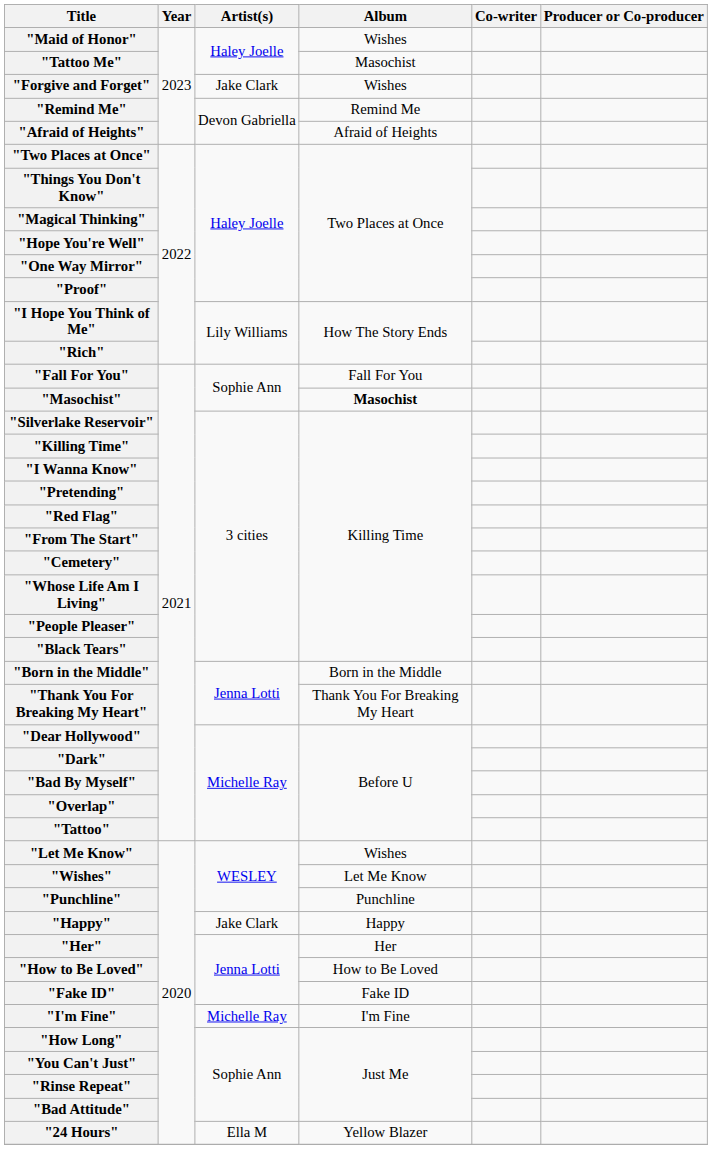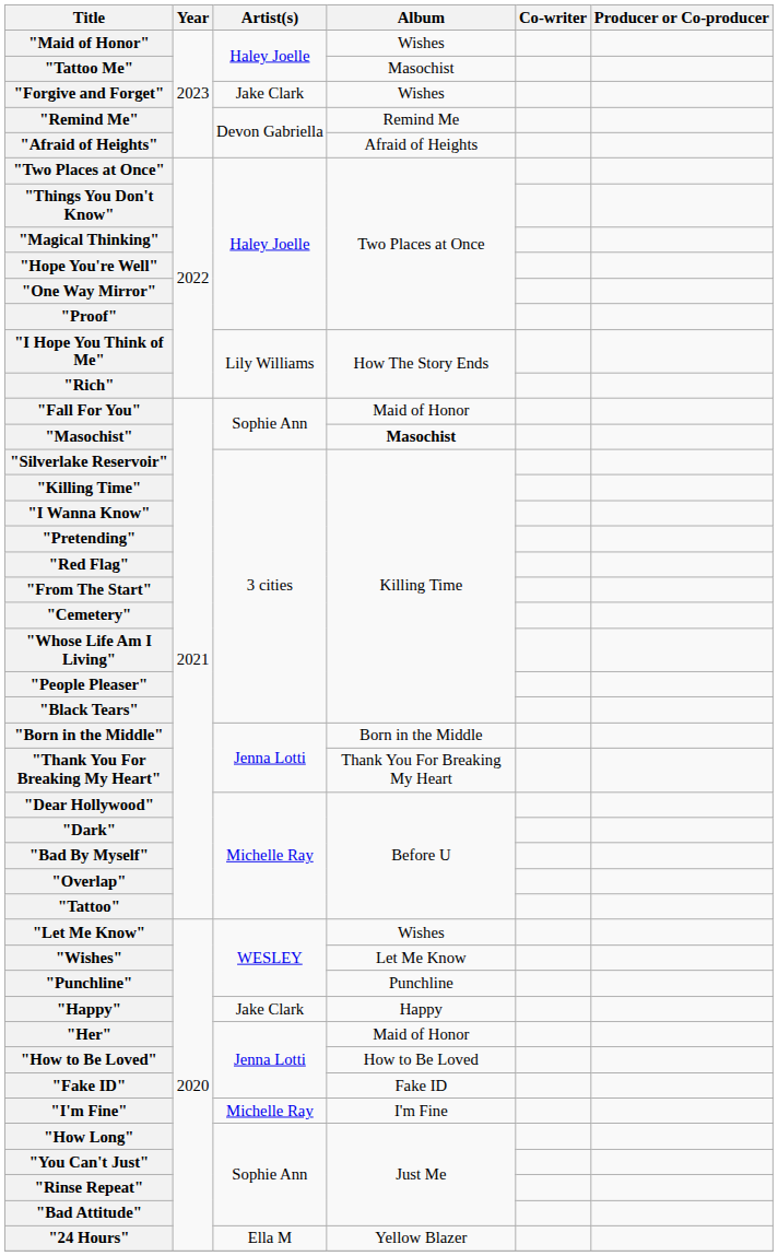"Fall For You" | Album: Fall For You -> Maid of Honor
"Her" | Album: Her -> Maid of Honor
